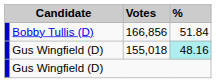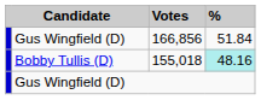166,856 | column 2: Bobby Tullis (D) -> Gus Wingfield (D)
155,018 | column 2: Gus Wingfield (D) -> Bobby Tullis (D)
